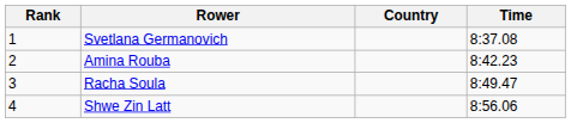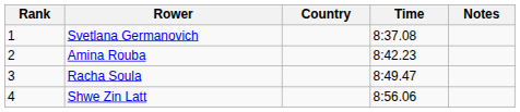+ column: Notes
